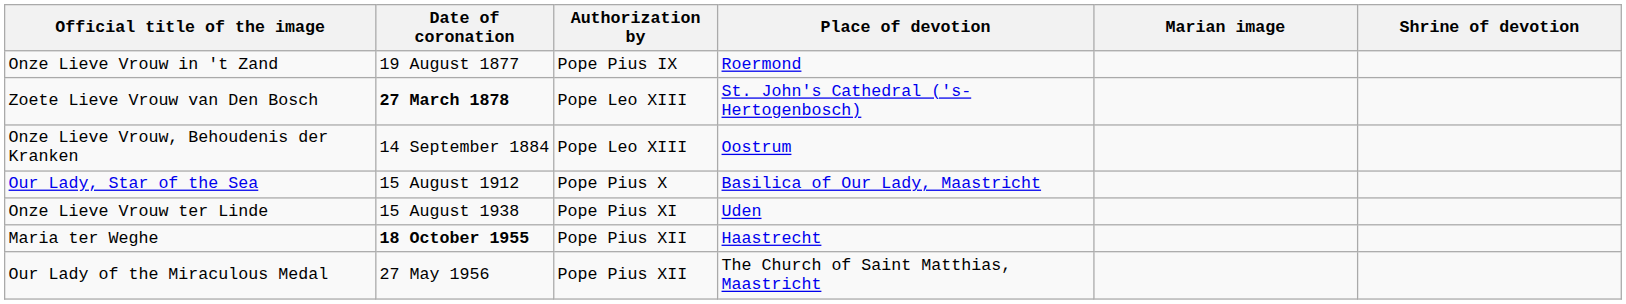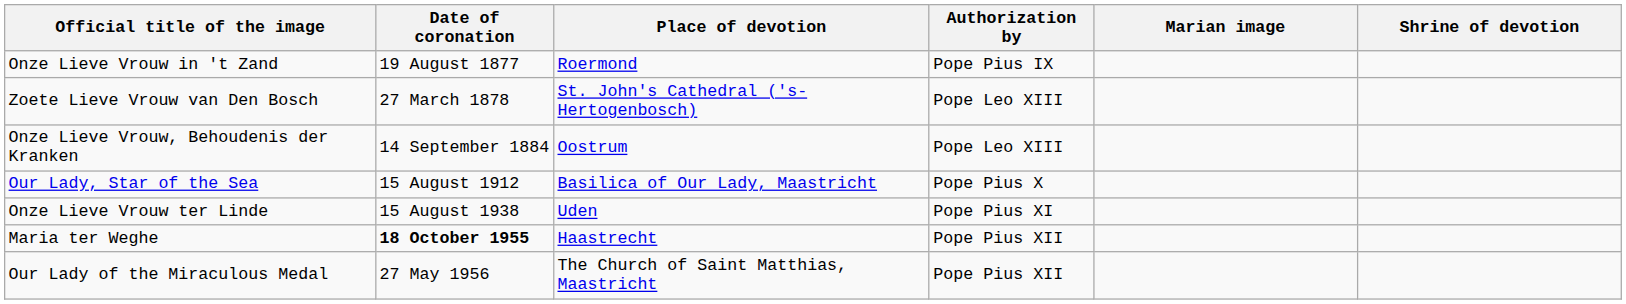columns swapped: Place of devotion <-> Authorization by
Zoete Lieve Vrouw van Den Bosch | Date of coronation: bold -> normal
